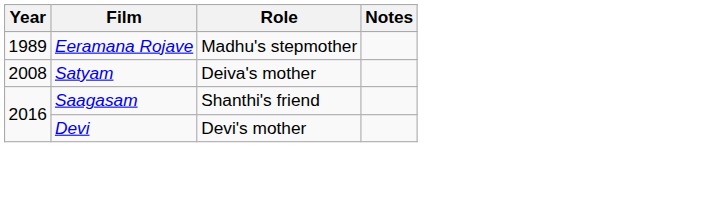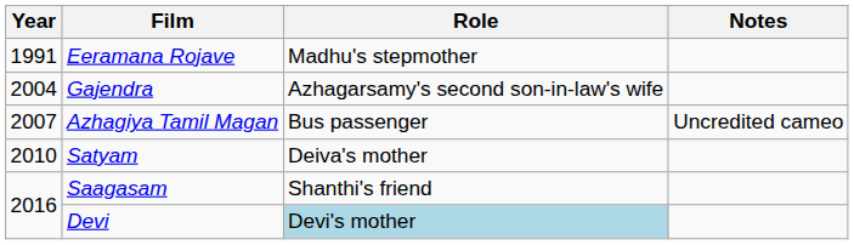Eeramana Rojave | Year: 1989 -> 1991
+ row: 2004 | Gajendra | Azhagarsamy's second son-in-law's wife
+ row: 2007 | Azhagiya Tamil Magan | Bus passenger | Uncredited cameo
Satyam | Year: 2008 -> 2010
Devi | Role: no background -> lightblue background
